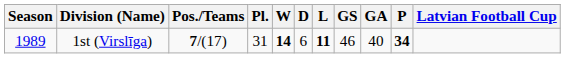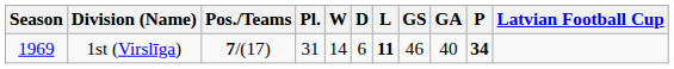1st (Virslīga) | Season: 1989 -> 1969
1st (Virslīga) | W: bold -> normal
